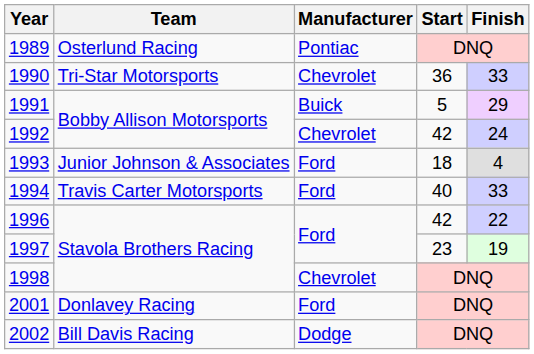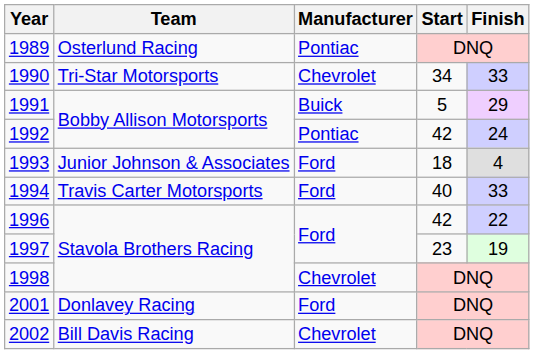1990 | Start: 36 -> 34
1992 | Manufacturer: Chevrolet -> Pontiac
2002 | Manufacturer: Dodge -> Chevrolet
